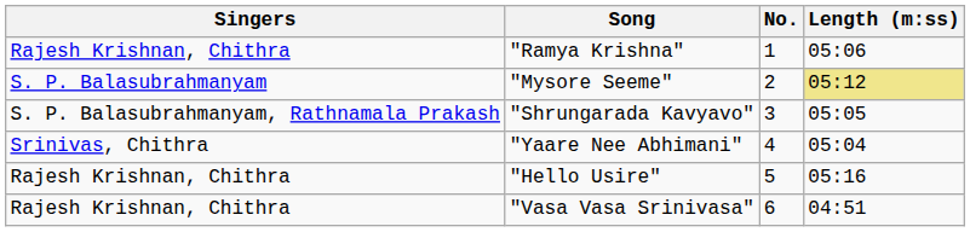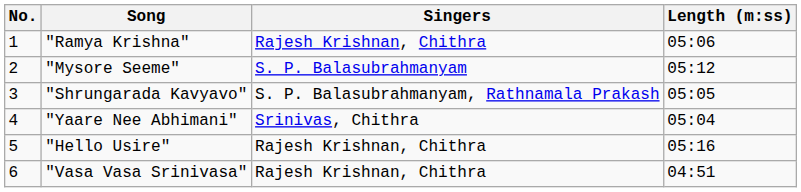columns swapped: No. <-> Singers
"Mysore Seeme" | Length (m:ss): khaki background -> no background
